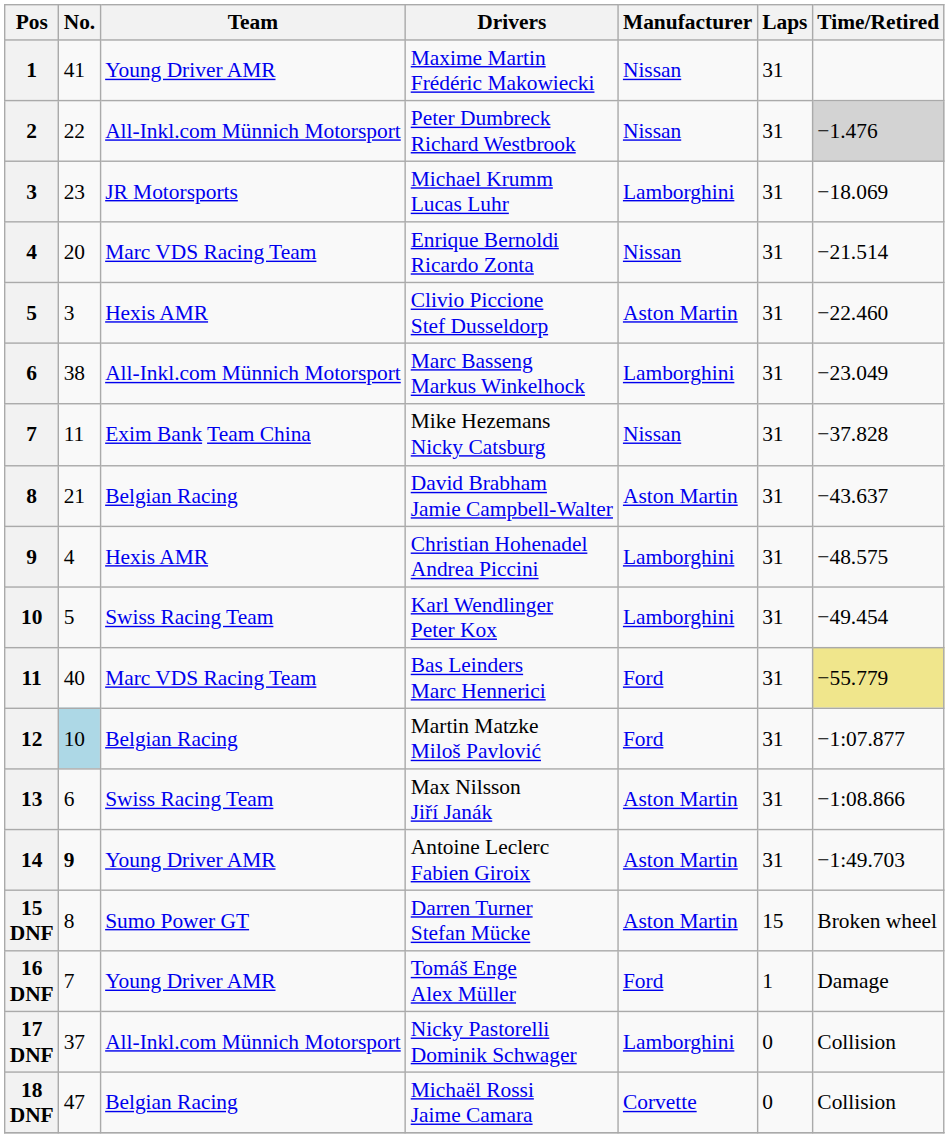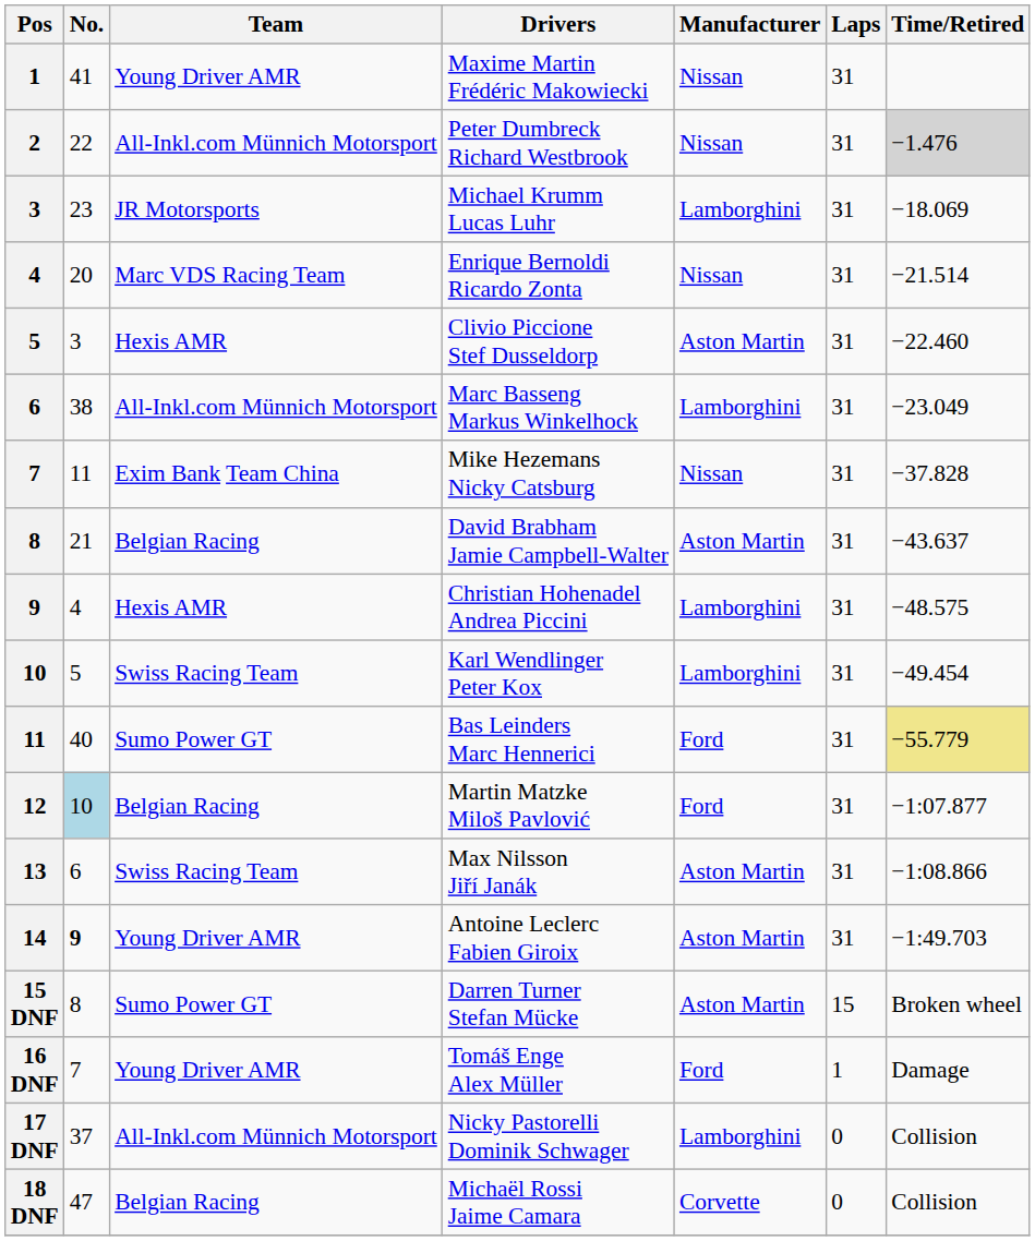Bas Leinders Marc Hennerici | Team: Marc VDS Racing Team -> Sumo Power GT
